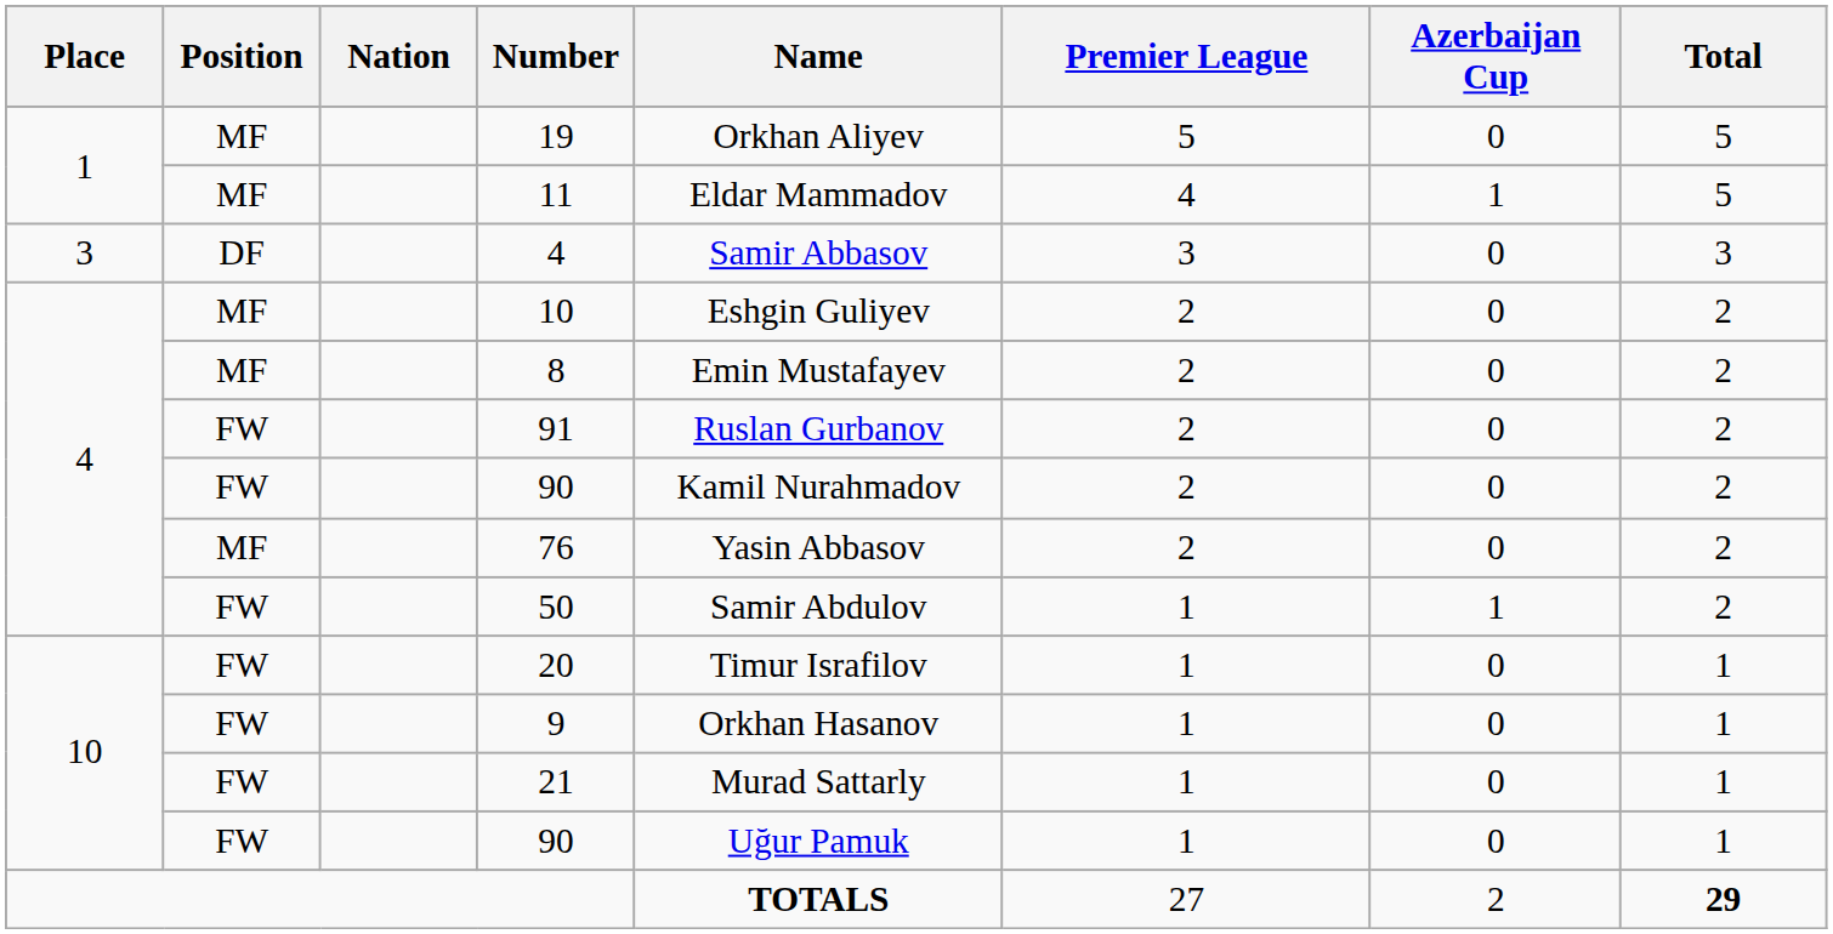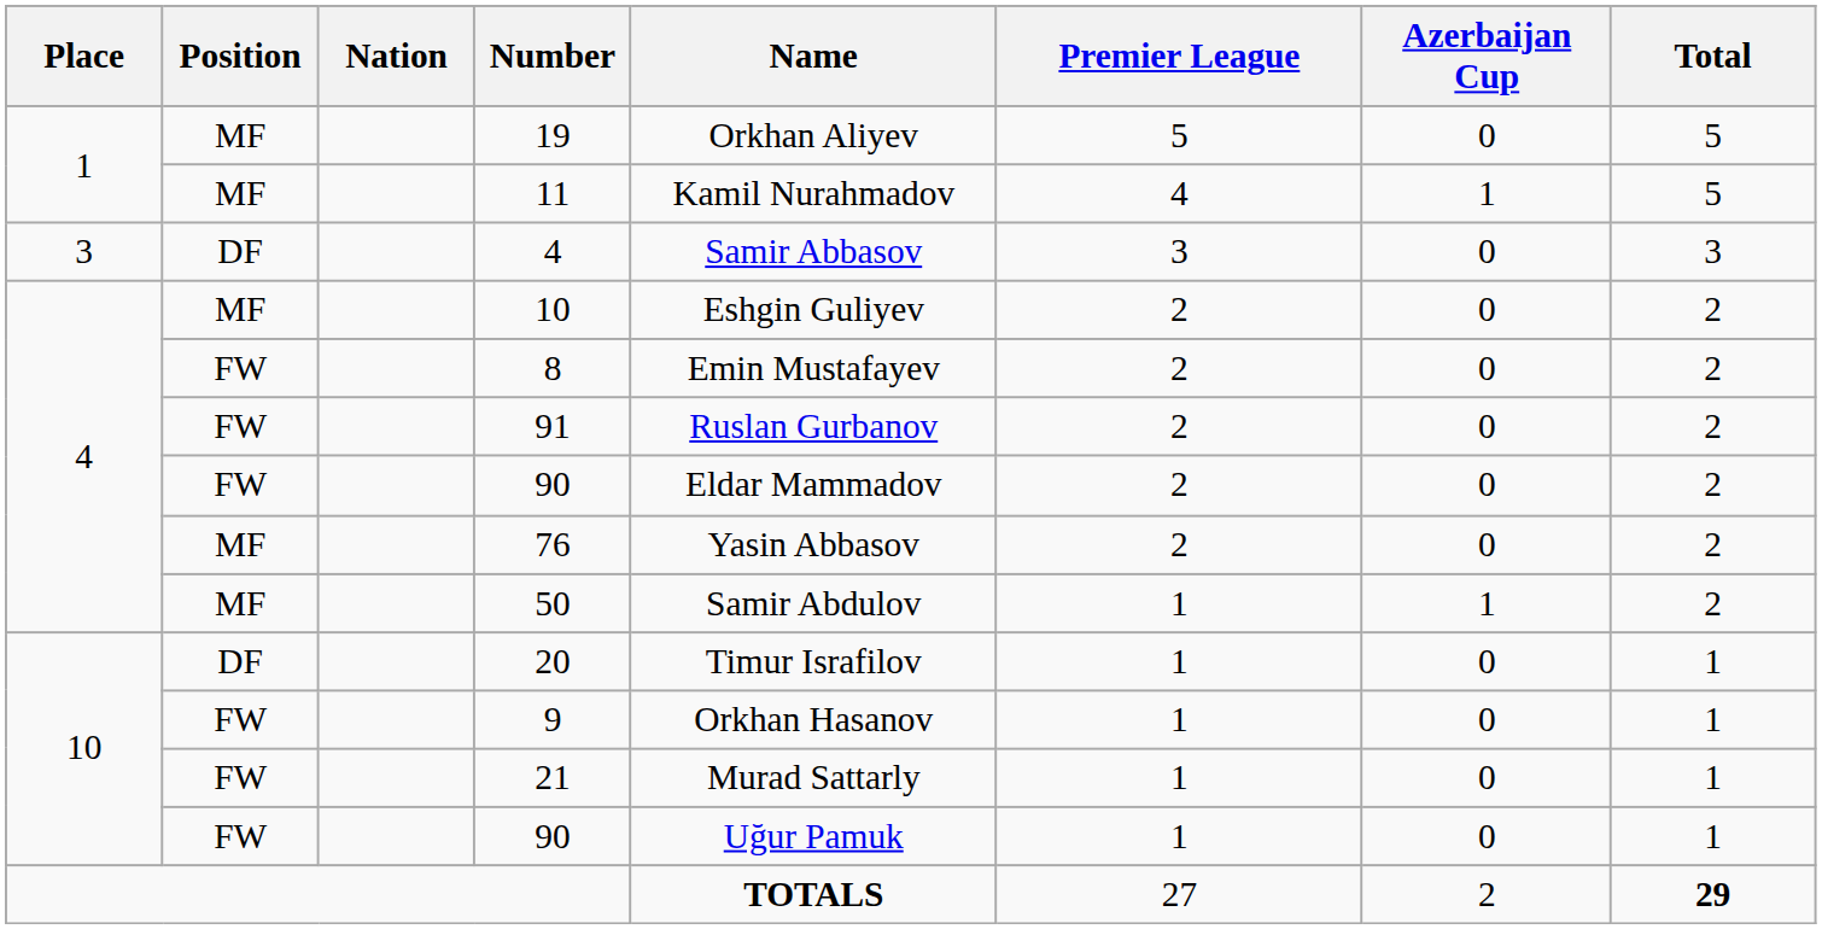11 | Name: Eldar Mammadov -> Kamil Nurahmadov
8 | Position: MF -> FW
4 / 90 | Name: Kamil Nurahmadov -> Eldar Mammadov
50 | Position: FW -> MF
20 | Position: FW -> DF
